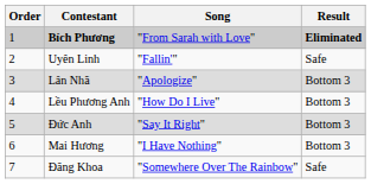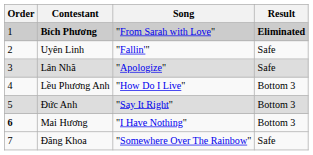Lân Nhã | Result: Bottom 3 -> Safe
Mai Hương | Order: normal -> bold
